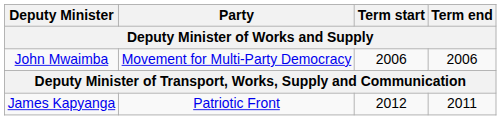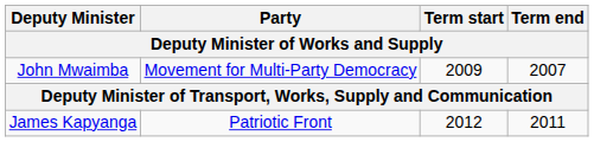John Mwaimba | Term start: 2006 -> 2009
John Mwaimba | Term end: 2006 -> 2007
